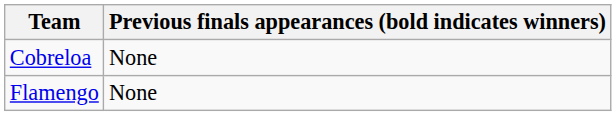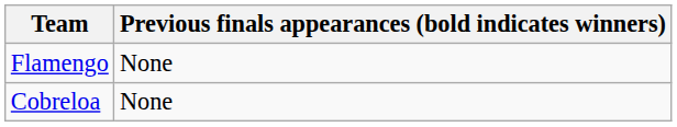rows swapped: Flamengo <-> Cobreloa
